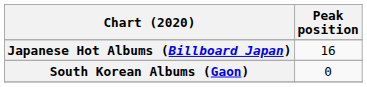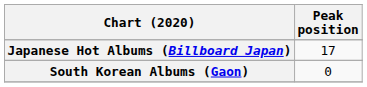Japanese Hot Albums (Billboard Japan) | Peak position: 16 -> 17
